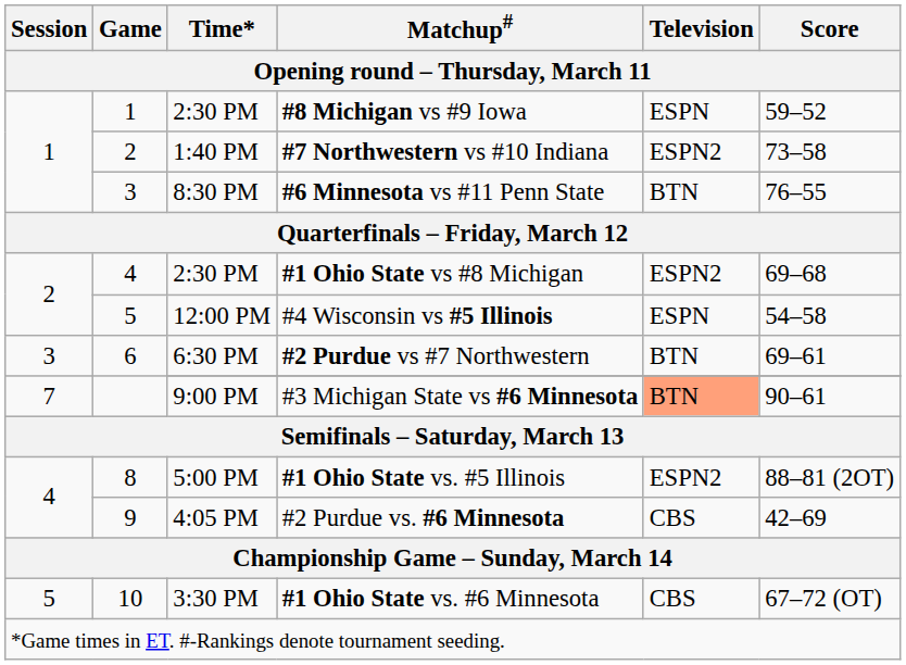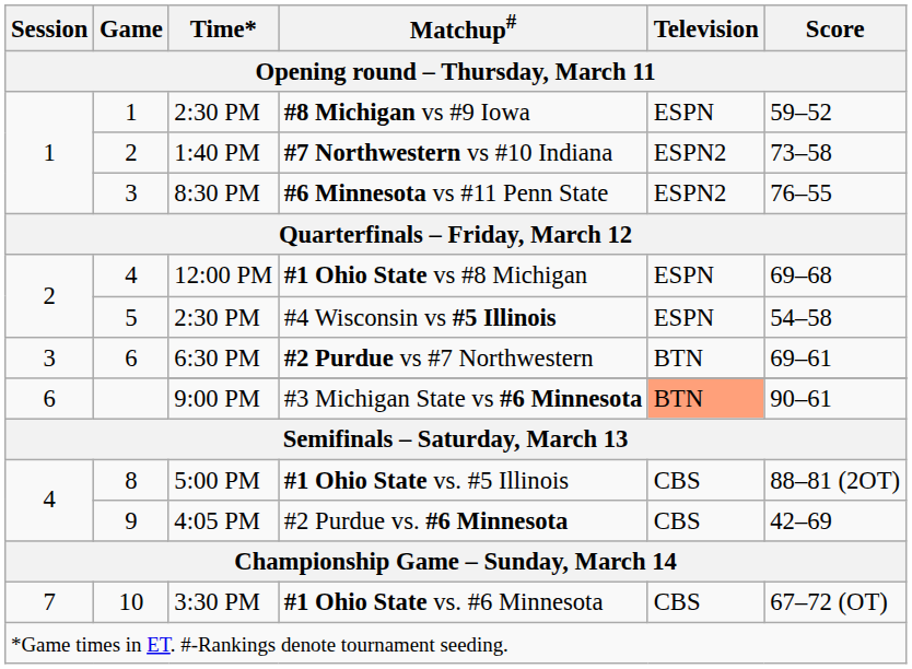#6 Minnesota vs #11 Penn State | Television: BTN -> ESPN2
#1 Ohio State vs #8 Michigan | Time*: 2:30 PM -> 12:00 PM
#1 Ohio State vs #8 Michigan | Television: ESPN2 -> ESPN
#4 Wisconsin vs #5 Illinois | Time*: 12:00 PM -> 2:30 PM
#3 Michigan State vs #6 Minnesota | Session: 7 -> 6
#1 Ohio State vs. #5 Illinois | Television: ESPN2 -> CBS
#1 Ohio State vs. #6 Minnesota | Session: 5 -> 7
